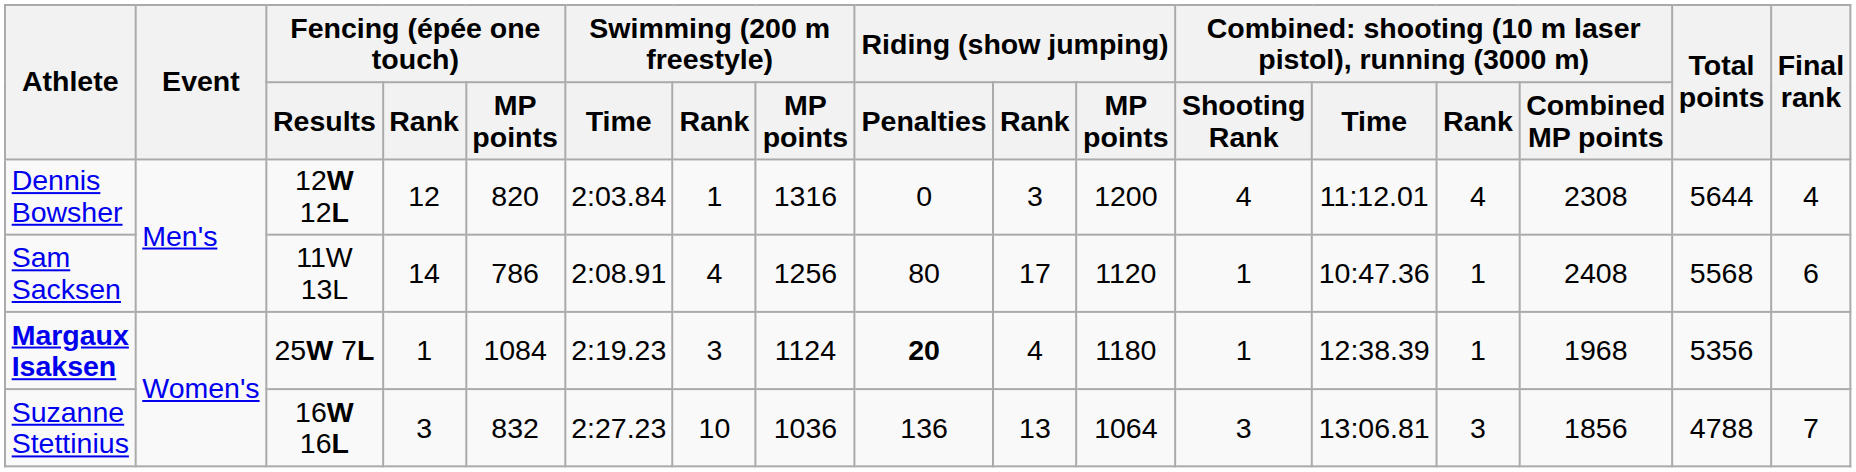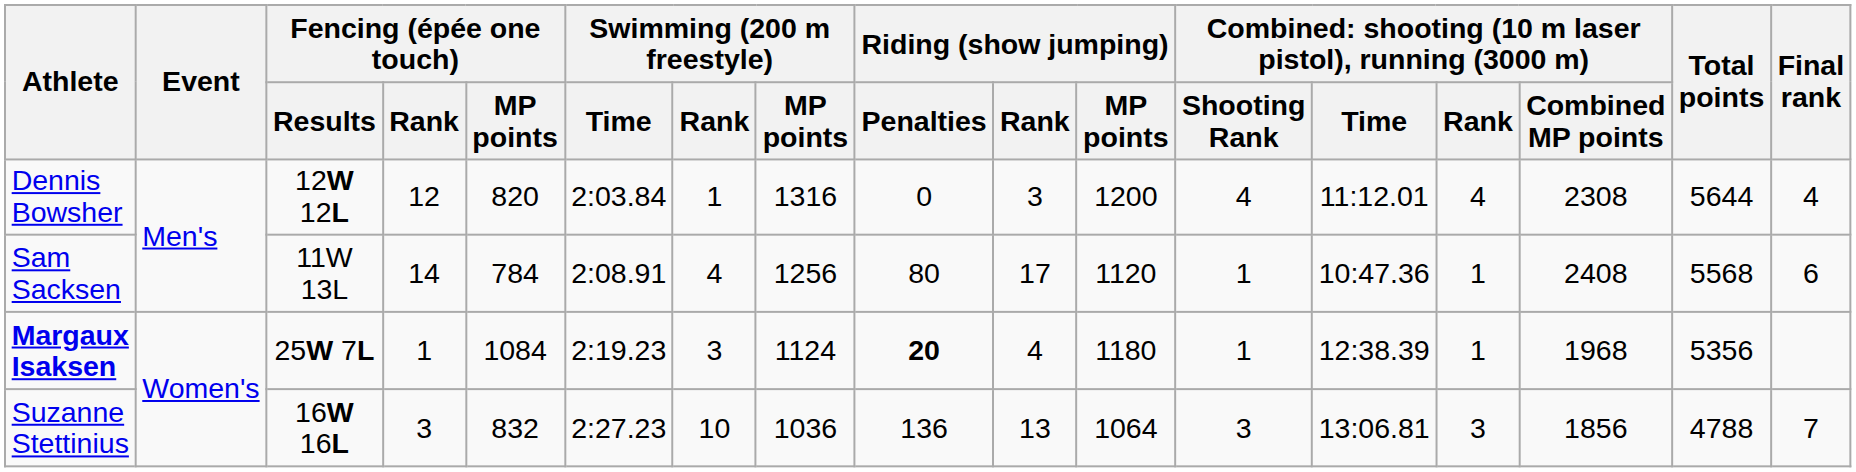Sam Sacksen | Fencing (épée one touch) / MP points: 786 -> 784
